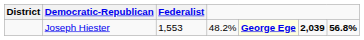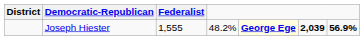Joseph Hiester | Federalist: 1,553 -> 1,555
Joseph Hiester | column 7: 56.8% -> 56.9%
